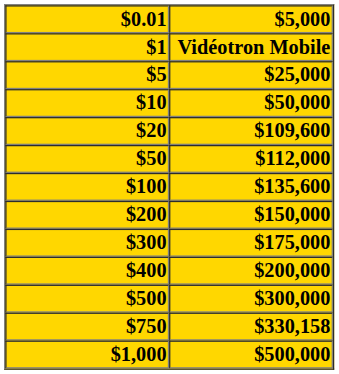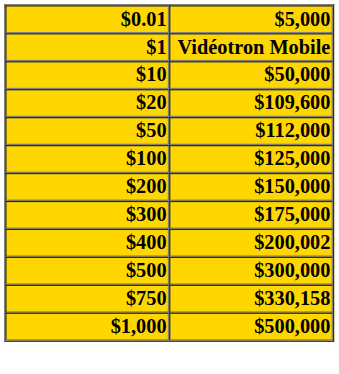- row: $5 | $25,000
$100 | $5,000: $135,600 -> $125,000
$400 | $5,000: $200,000 -> $200,002
